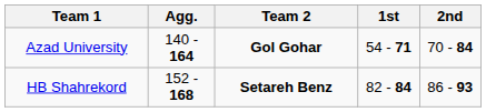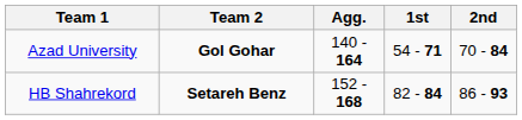columns swapped: Agg. <-> Team 2
